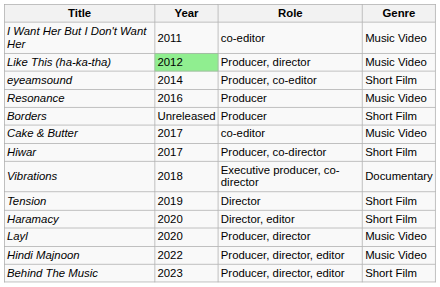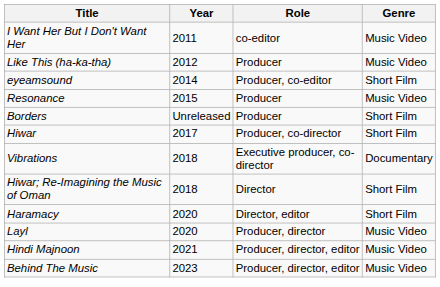Like This (ha-ka-tha) | Year: lightgreen background -> no background
Like This (ha-ka-tha) | Role: Producer, director -> Producer
Resonance | Year: 2016 -> 2015
- row: Cake & Butter | 2017 | co-editor | Music Video
+ row: Hiwar; Re-Imagining the Music of Oman | 2018 | Director | Short Film
- row: Tension | 2019 | Director | Short Film
Hindi Majnoon | Year: 2022 -> 2021
Behind The Music | Genre: Short Film -> Music Video
